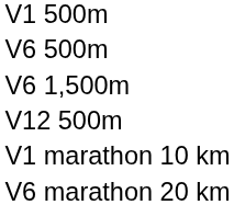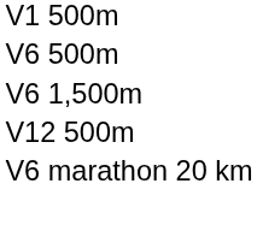- row: V1 marathon 10 km
